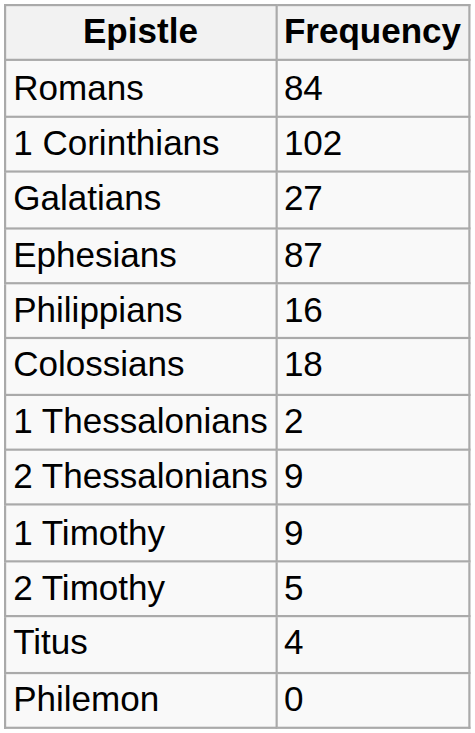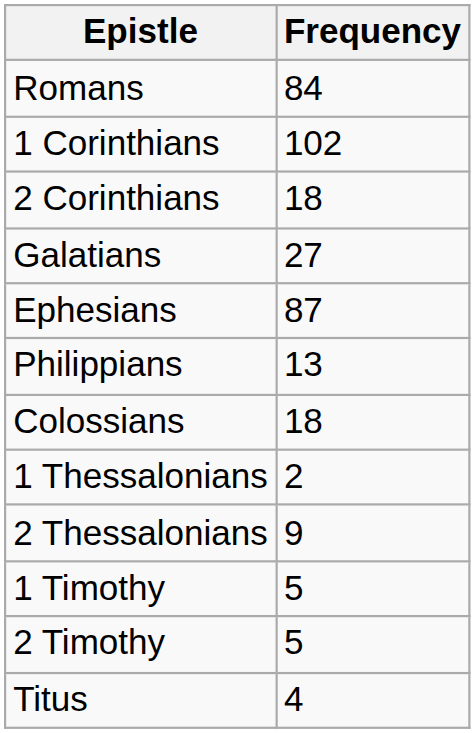+ row: 2 Corinthians | 18
Philippians | Frequency: 16 -> 13
1 Timothy | Frequency: 9 -> 5
- row: Philemon | 0
